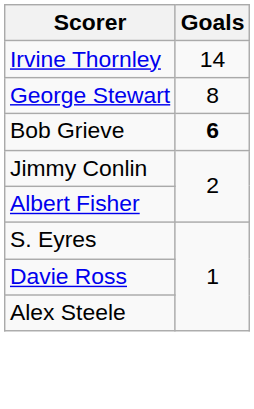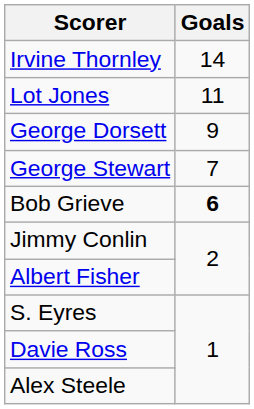+ row: Lot Jones | 11
+ row: George Dorsett | 9
George Stewart | Goals: 8 -> 7
